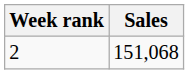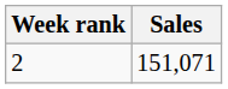2 | Sales: 151,068 -> 151,071
